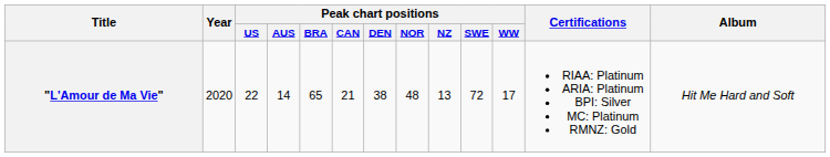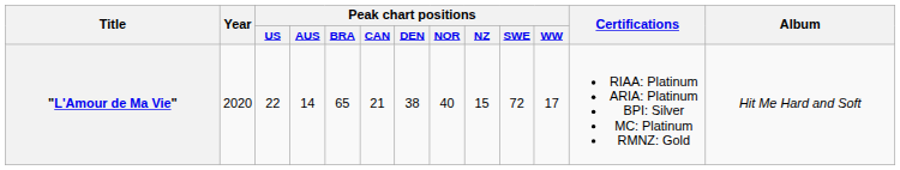"L'Amour de Ma Vie" | Peak chart positions / NOR: 48 -> 40
"L'Amour de Ma Vie" | Peak chart positions / NZ: 13 -> 15
